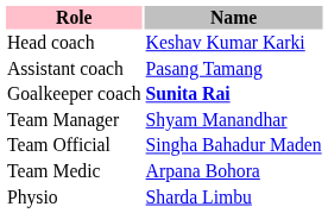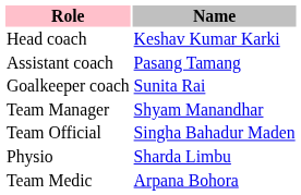Goalkeeper coach | Name: bold -> normal
rows swapped: Physio <-> Team Medic
